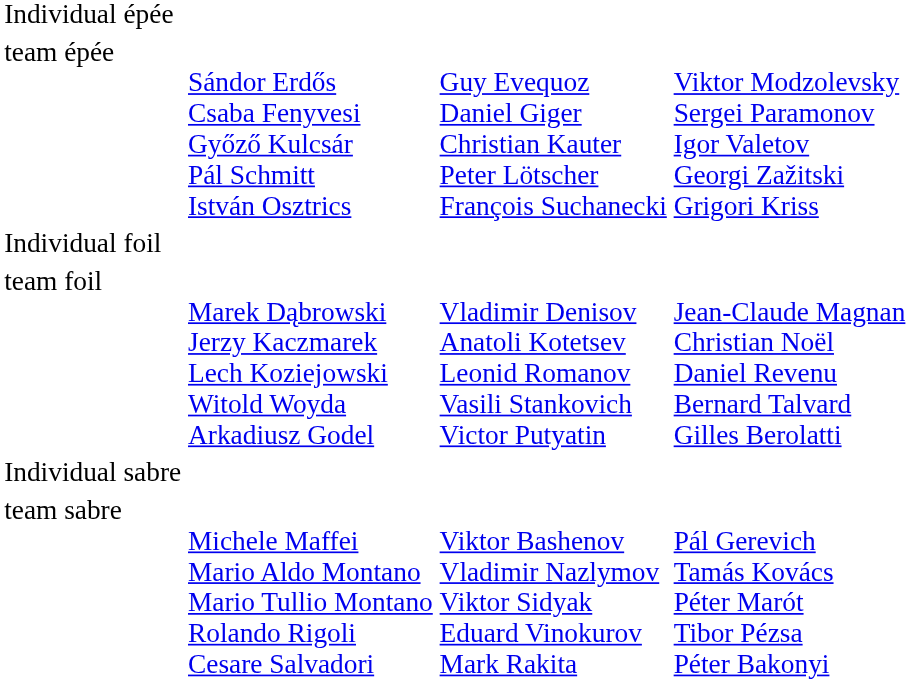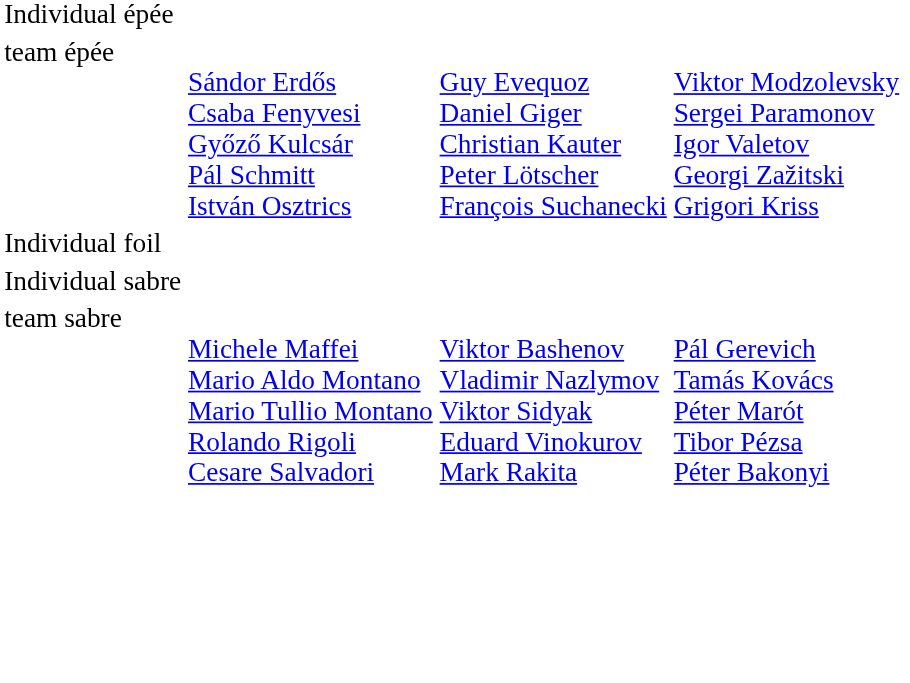- row: team foil | Marek Dąbrowski Jerzy Kaczmarek Lech Koziejowski Witold Woyda Arkadiusz Godel | Vladimir Denisov Anatoli Kotetsev Leonid Romanov Vasili Stankovich Victor Putyatin | Jean-Claude Magnan Christian Noël Daniel Revenu Bernard Talvard Gilles Berolatti
